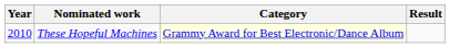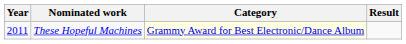These Hopeful Machines | Year: 2010 -> 2011
